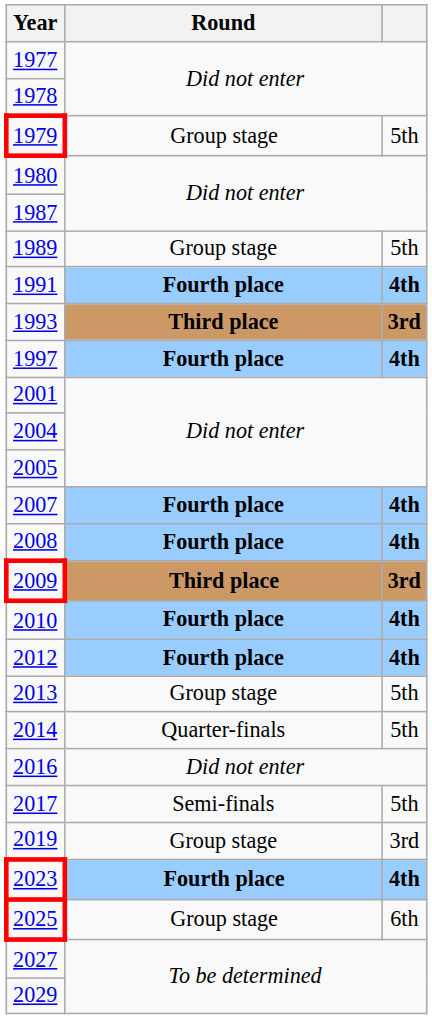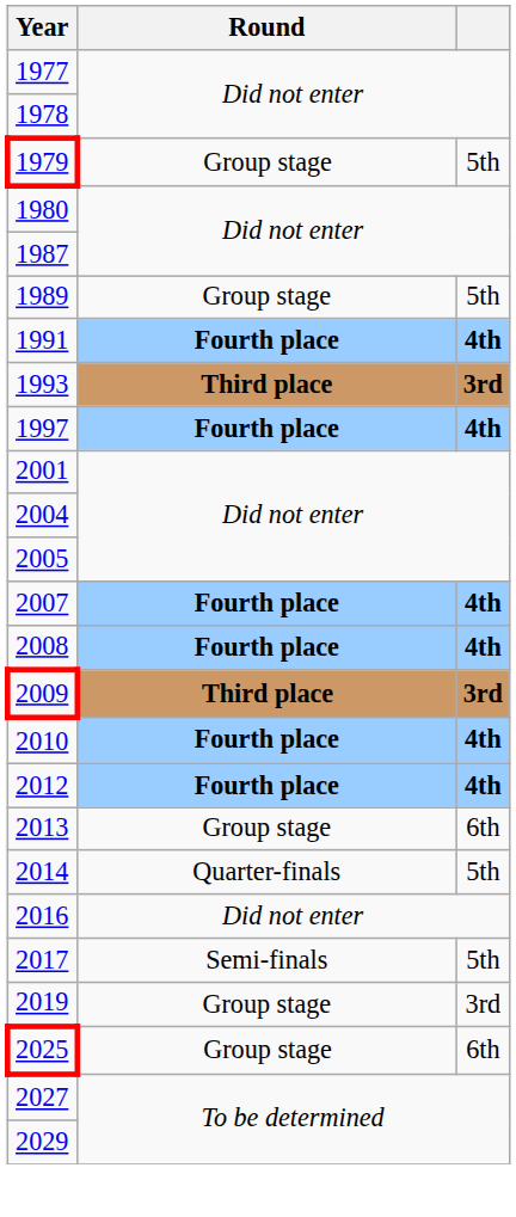2013 | column 3: 5th -> 6th
- row: 2023 | Fourth place | 4th
